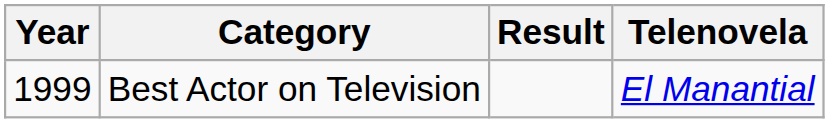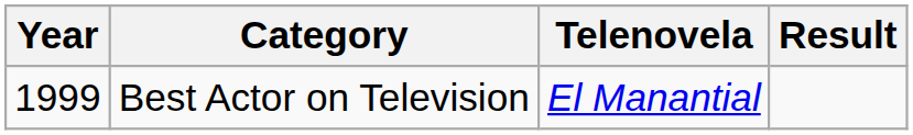columns swapped: Telenovela <-> Result
